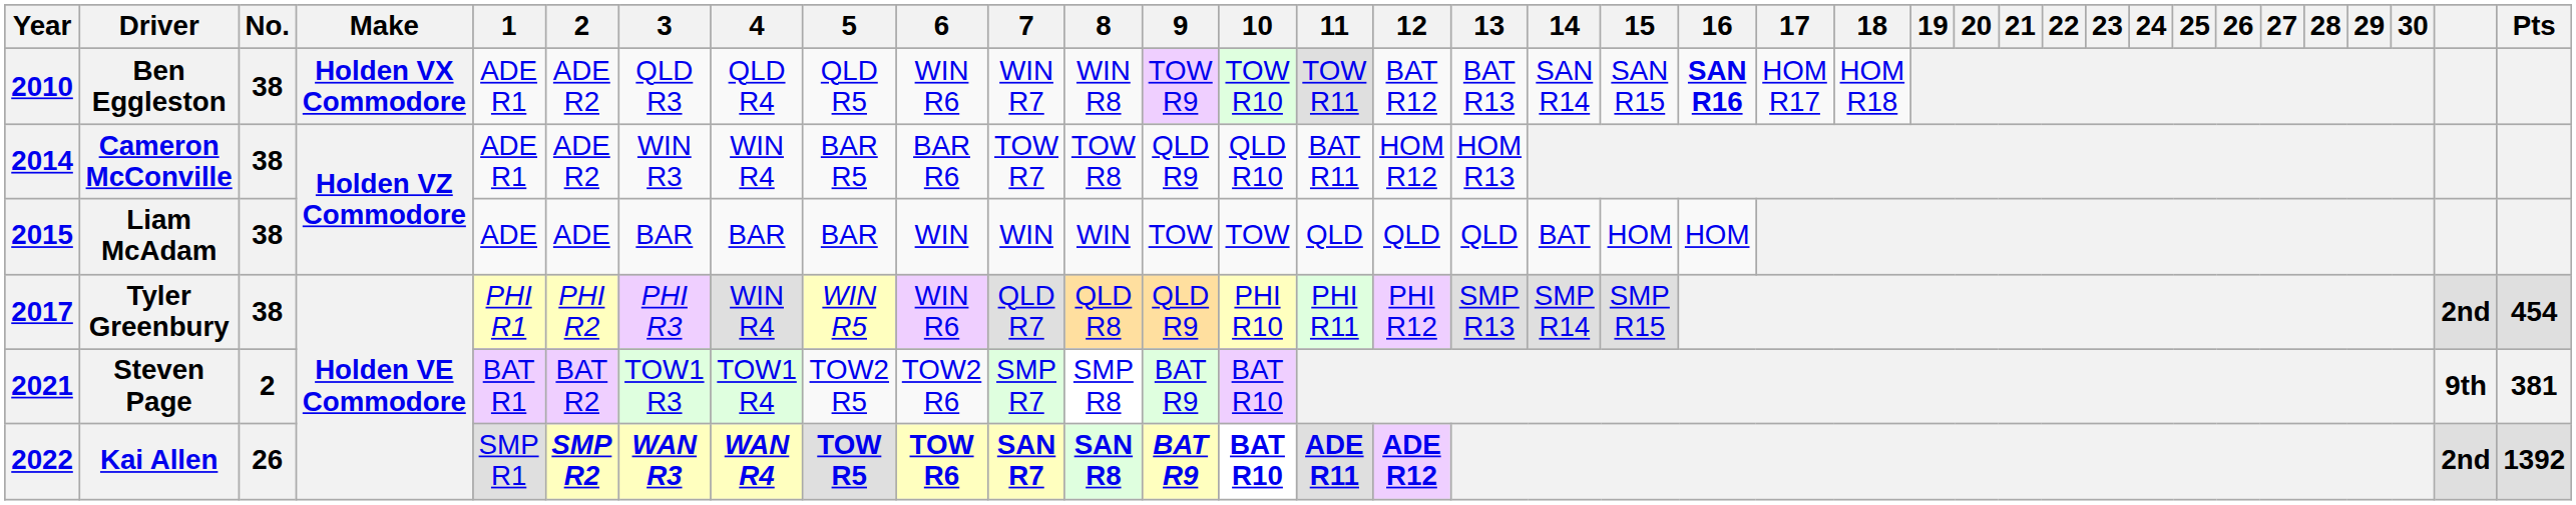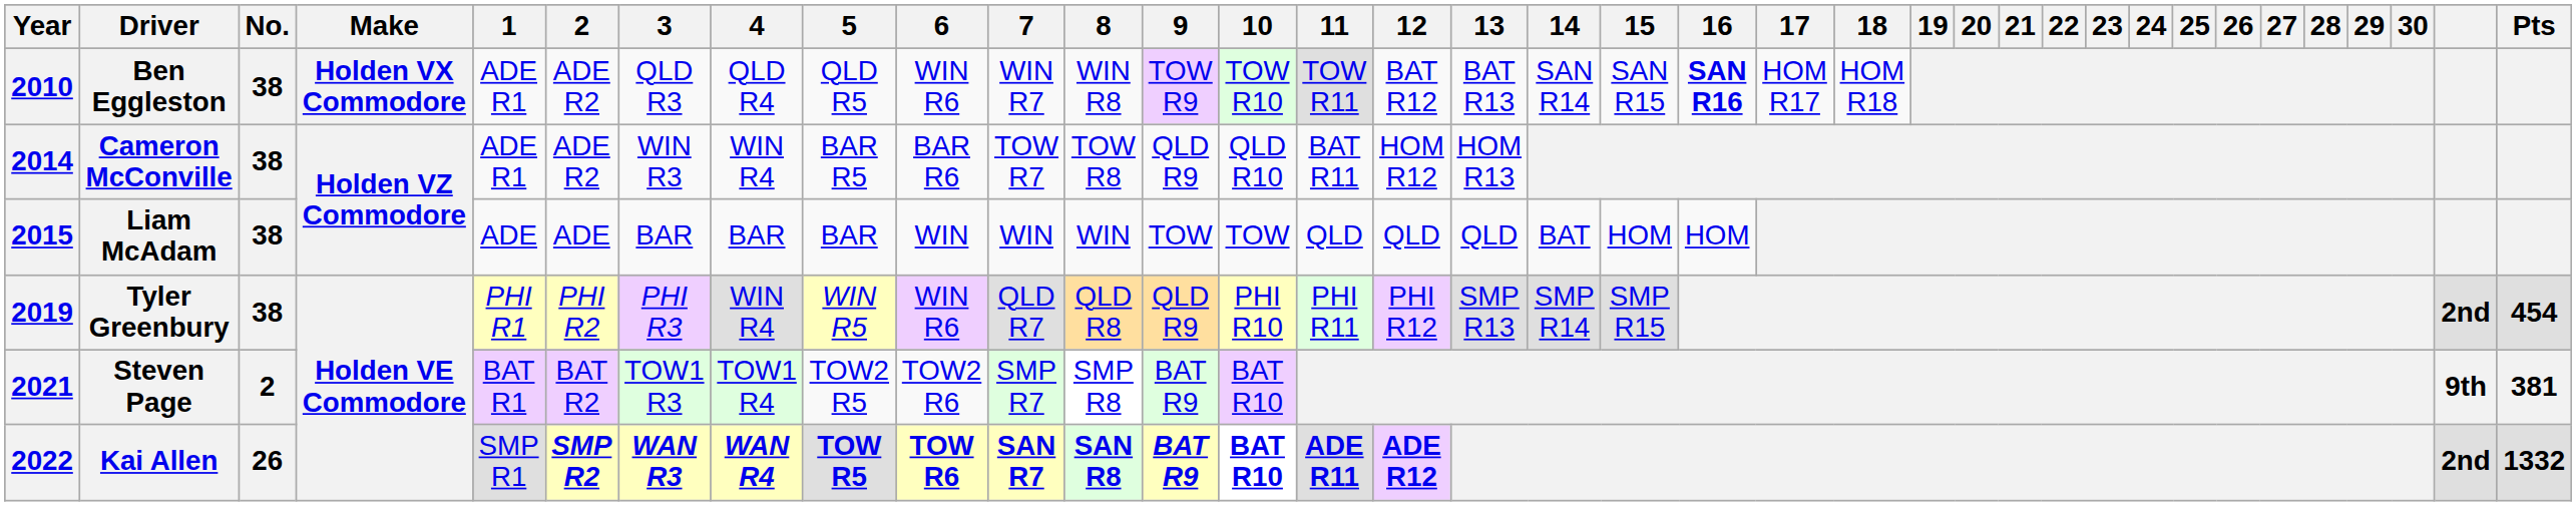Tyler Greenbury | Year: 2017 -> 2019
Kai Allen | Pts: 1392 -> 1332
